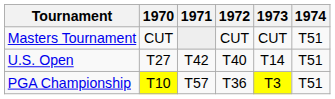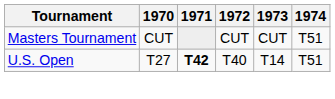U.S. Open | 1971: normal -> bold
- row: PGA Championship | T10 | T57 | T36 | T3 | T51
